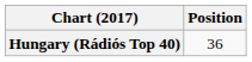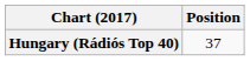Hungary (Rádiós Top 40) | Position: 36 -> 37
